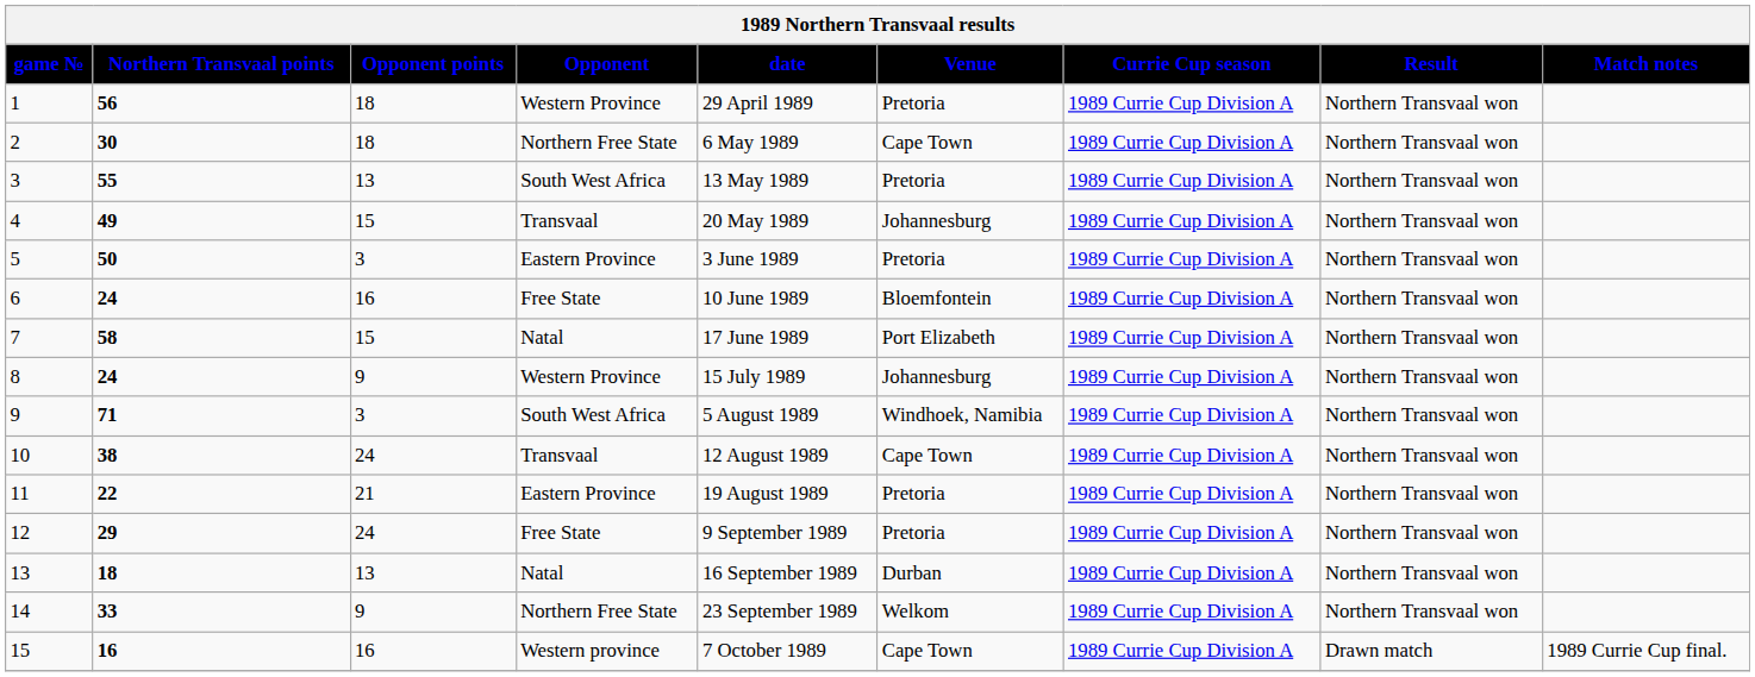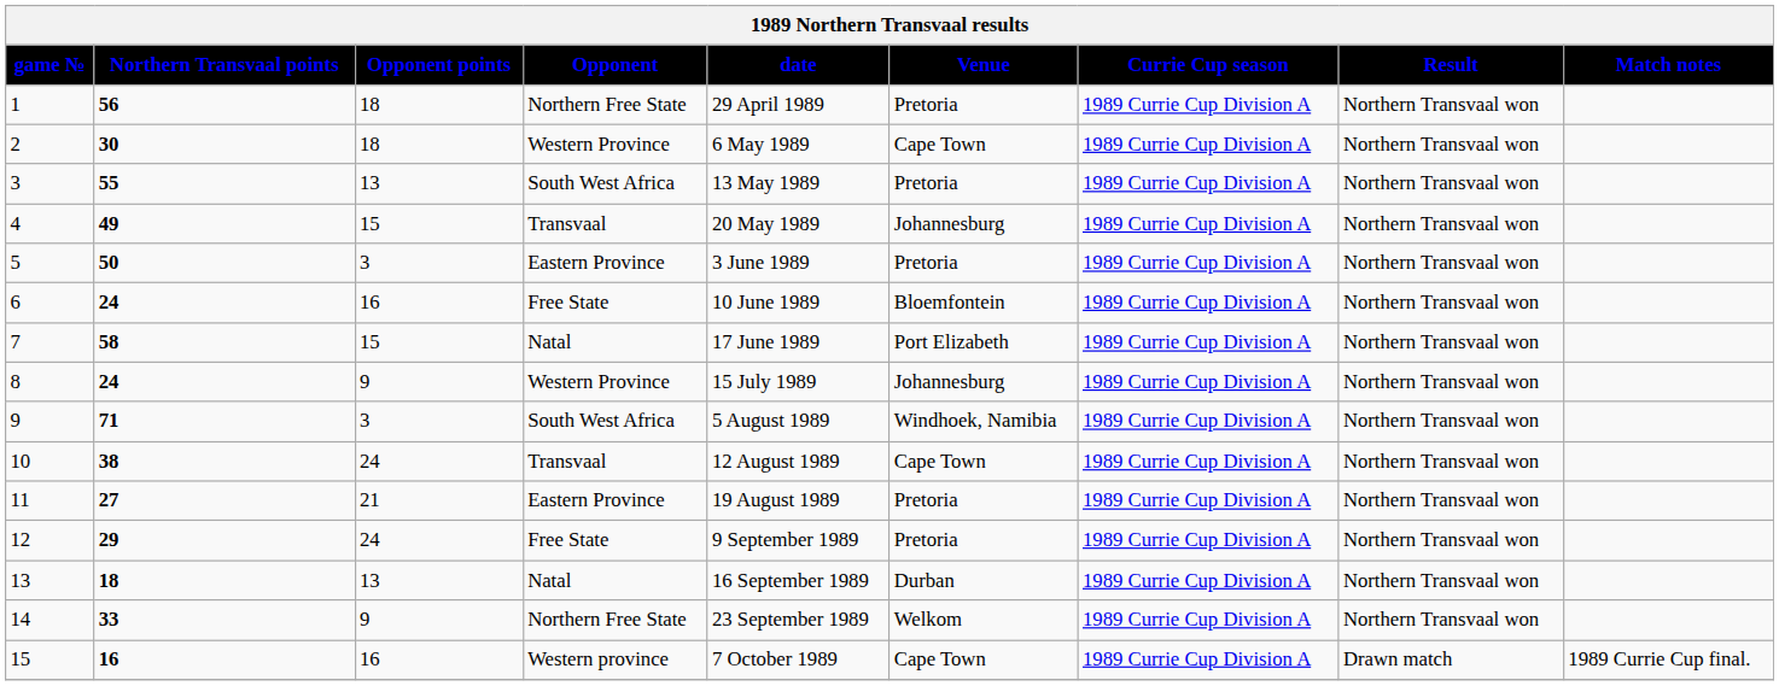1 | Opponent: Western Province -> Northern Free State
2 | Opponent: Northern Free State -> Western Province
11 | Northern Transvaal points: 22 -> 27
